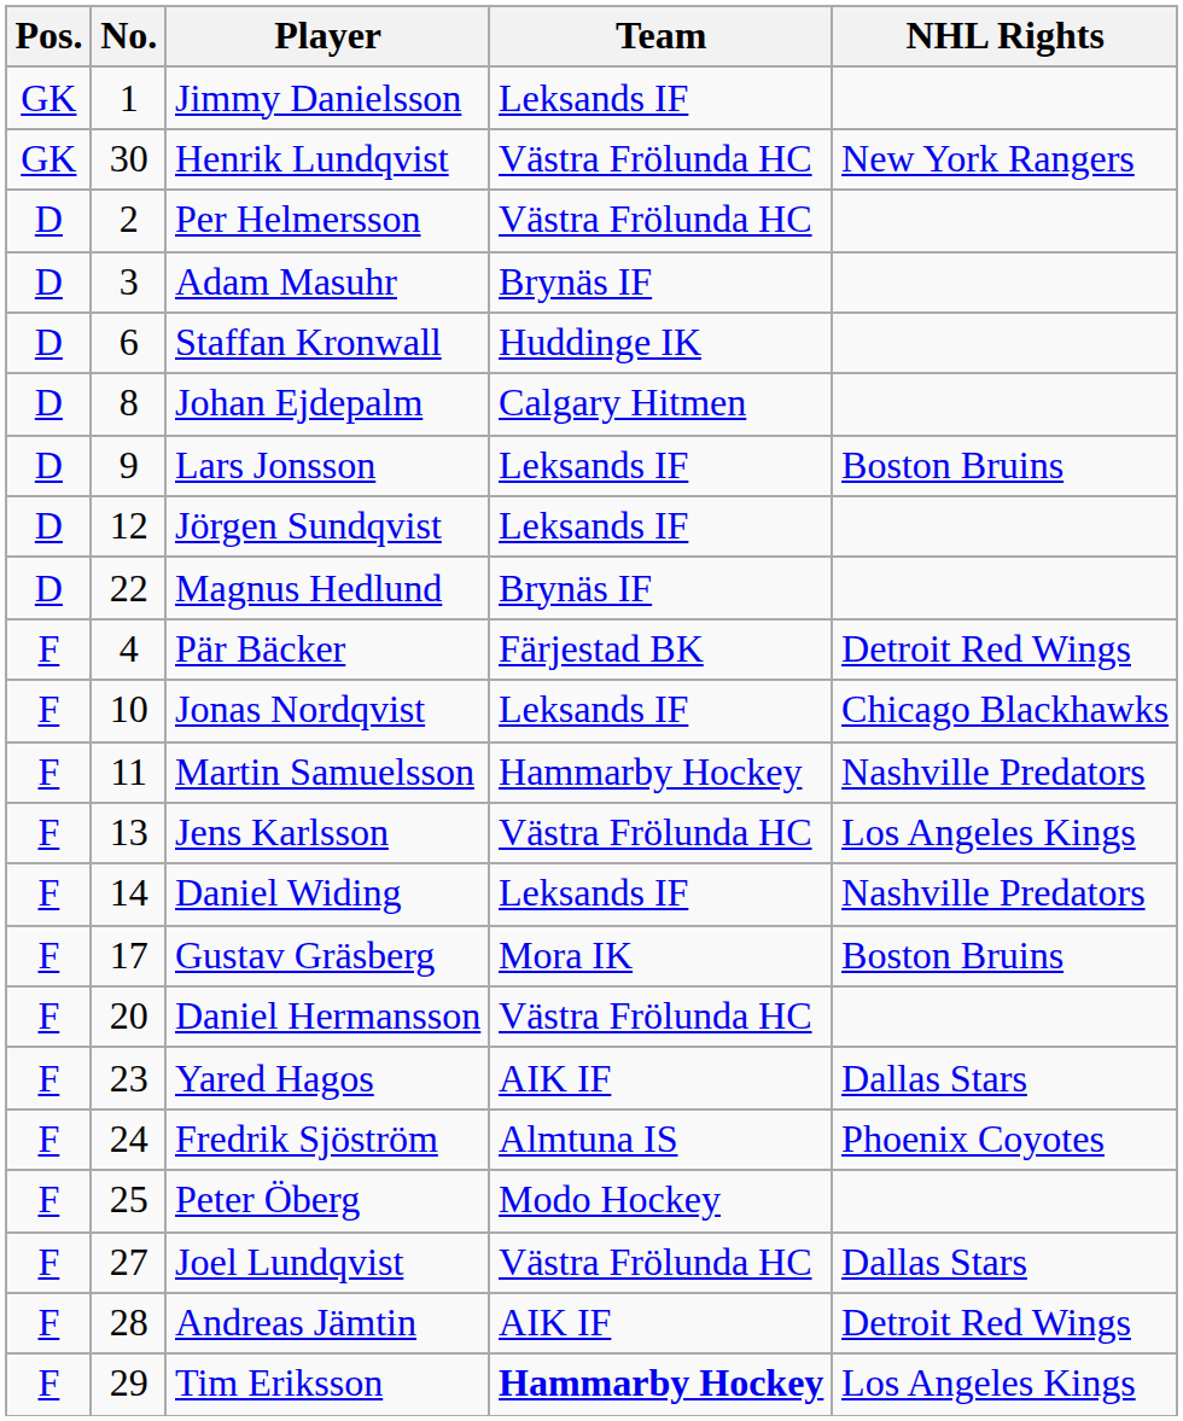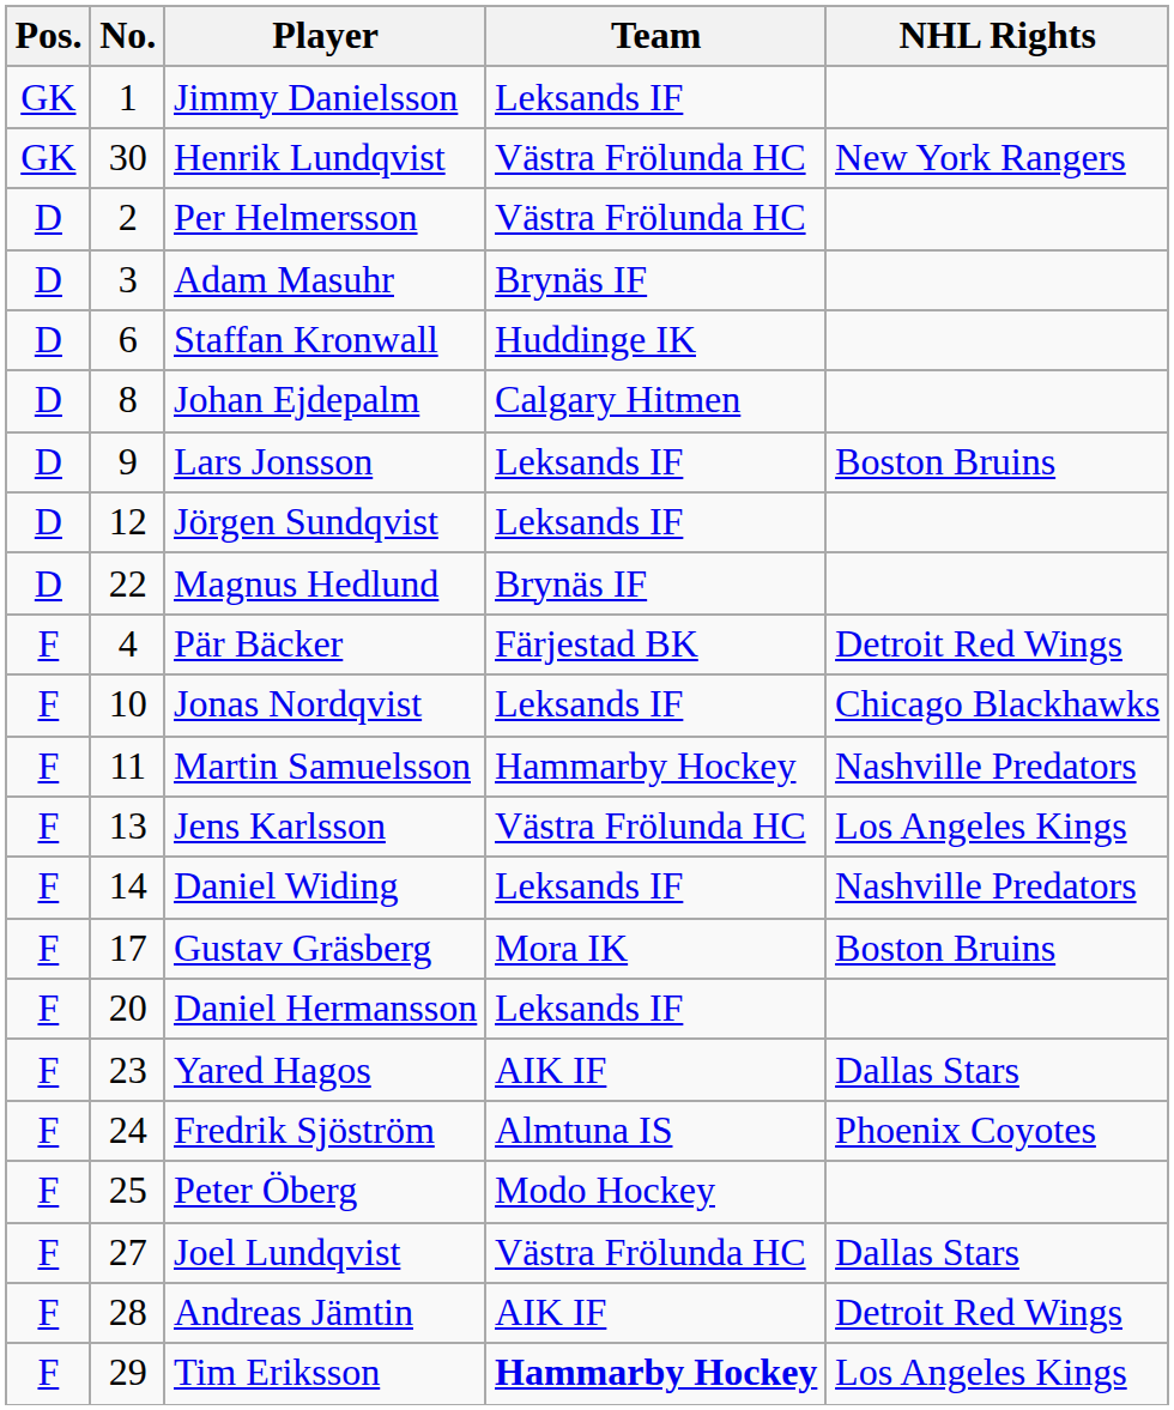Daniel Hermansson | Team: Västra Frölunda HC -> Leksands IF
